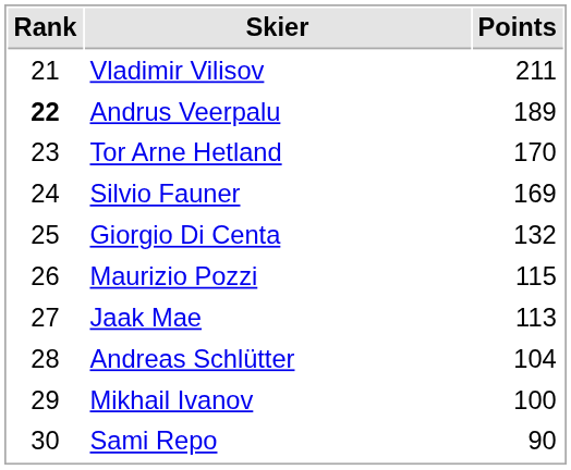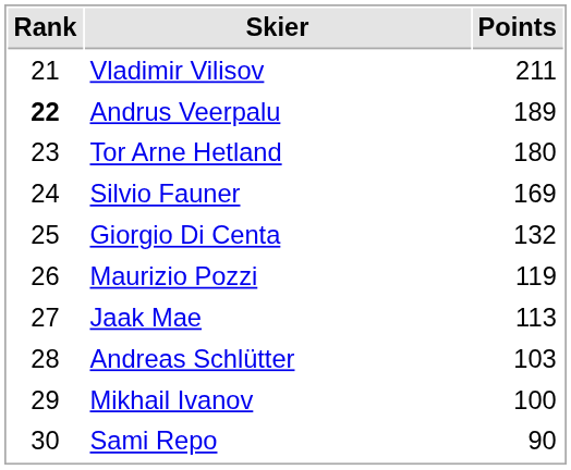Tor Arne Hetland | Points: 170 -> 180
Maurizio Pozzi | Points: 115 -> 119
Andreas Schlütter | Points: 104 -> 103
